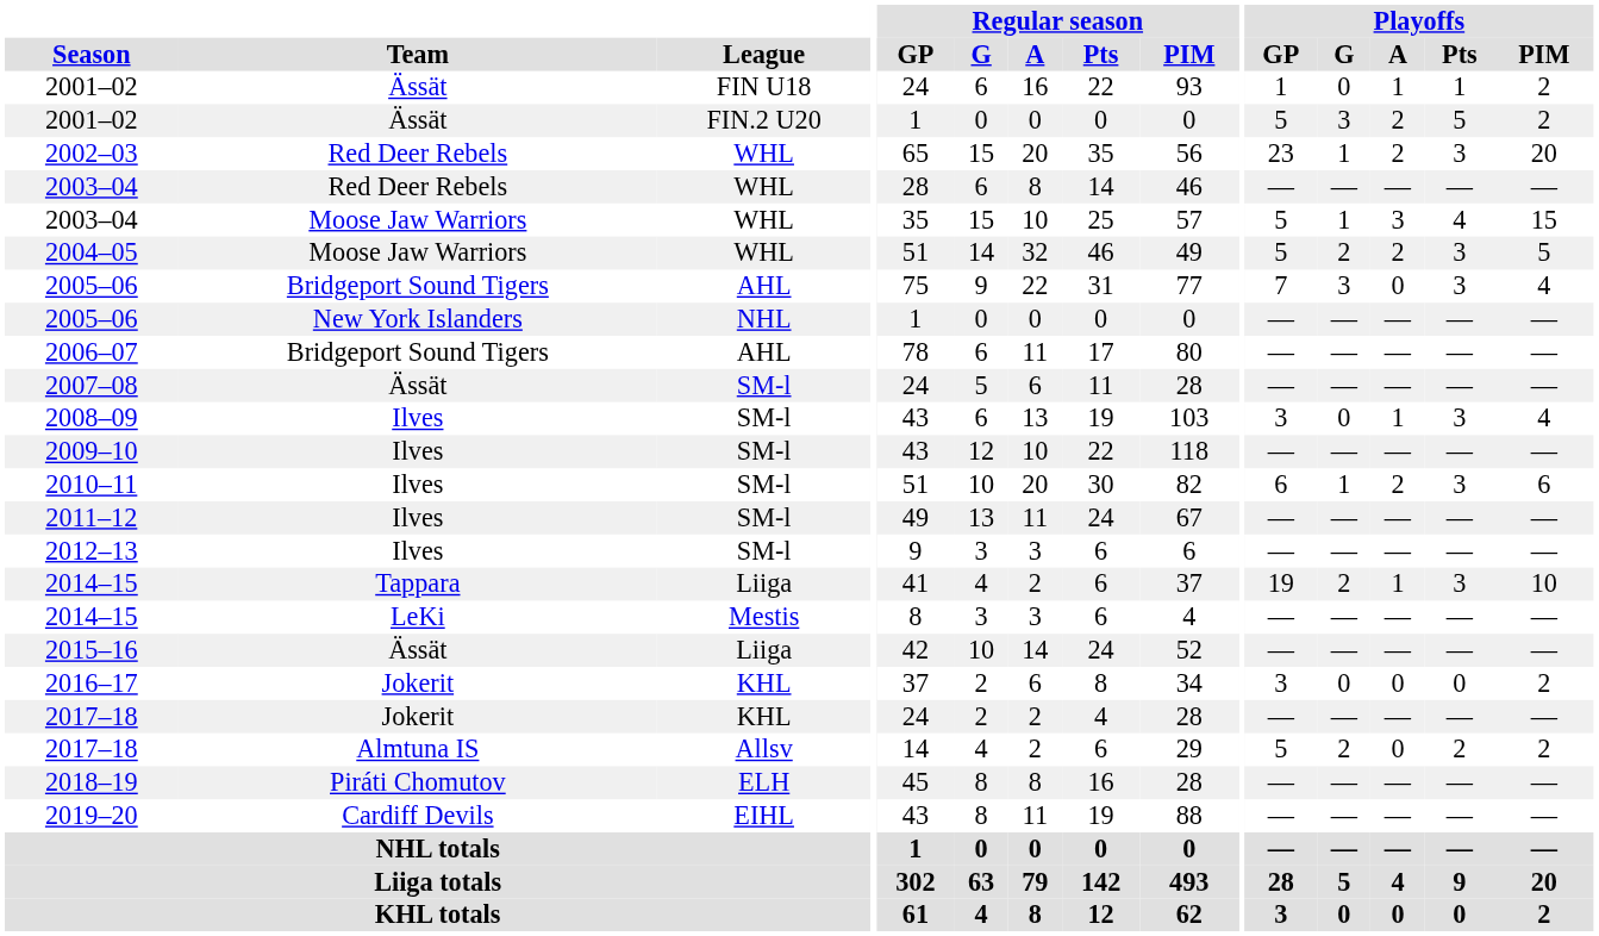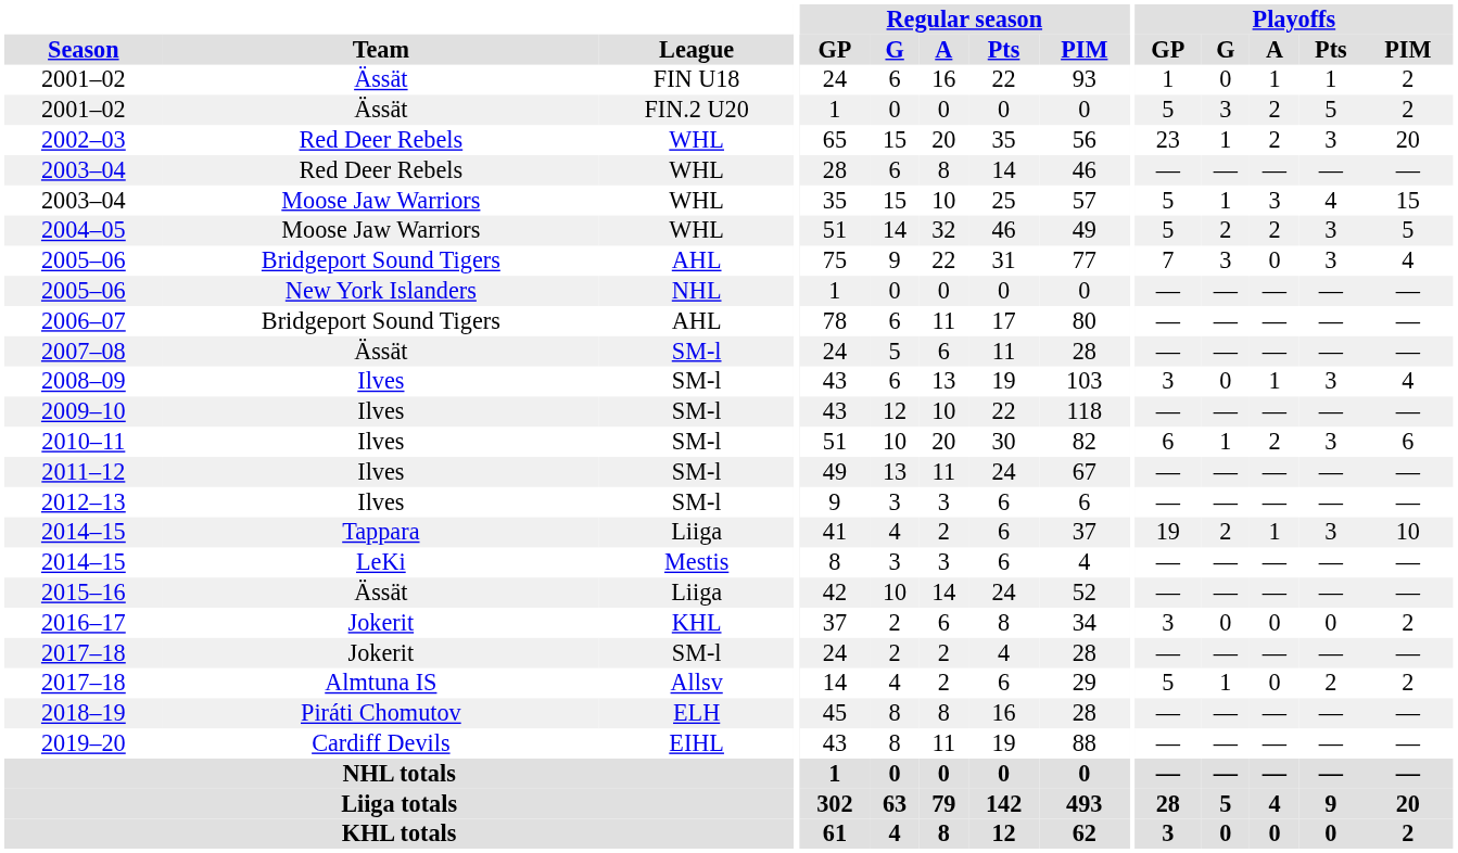2017–18 / Jokerit | League: KHL -> SM-l
2017–18 / Almtuna IS | Playoffs / G: 2 -> 1
